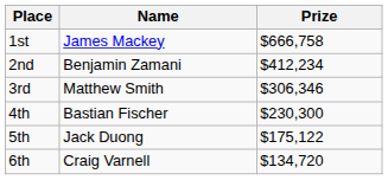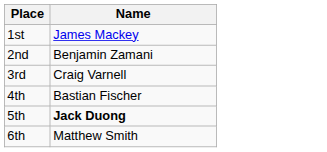- column: Prize | $666,758 | $412,234 | $306,346 | $230,300 | $175,122 | $134,720
3rd | Name: Matthew Smith -> Craig Varnell
5th | Name: normal -> bold
6th | Name: Craig Varnell -> Matthew Smith
